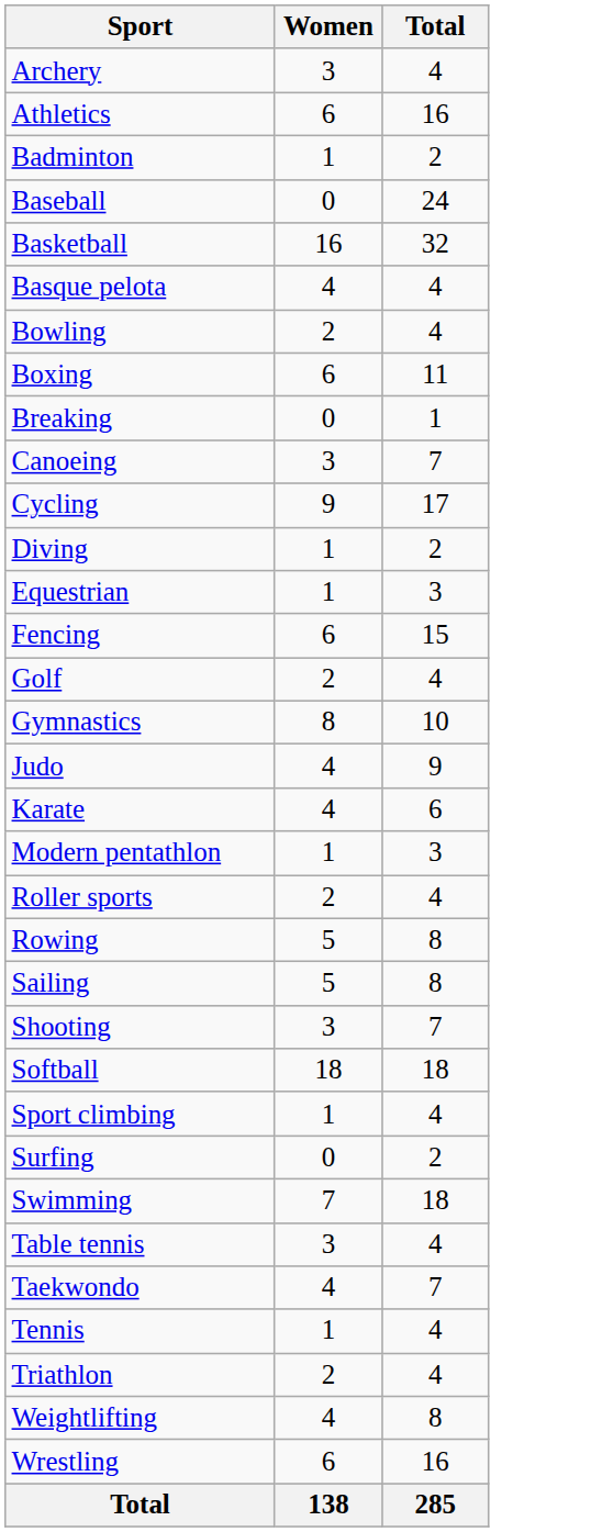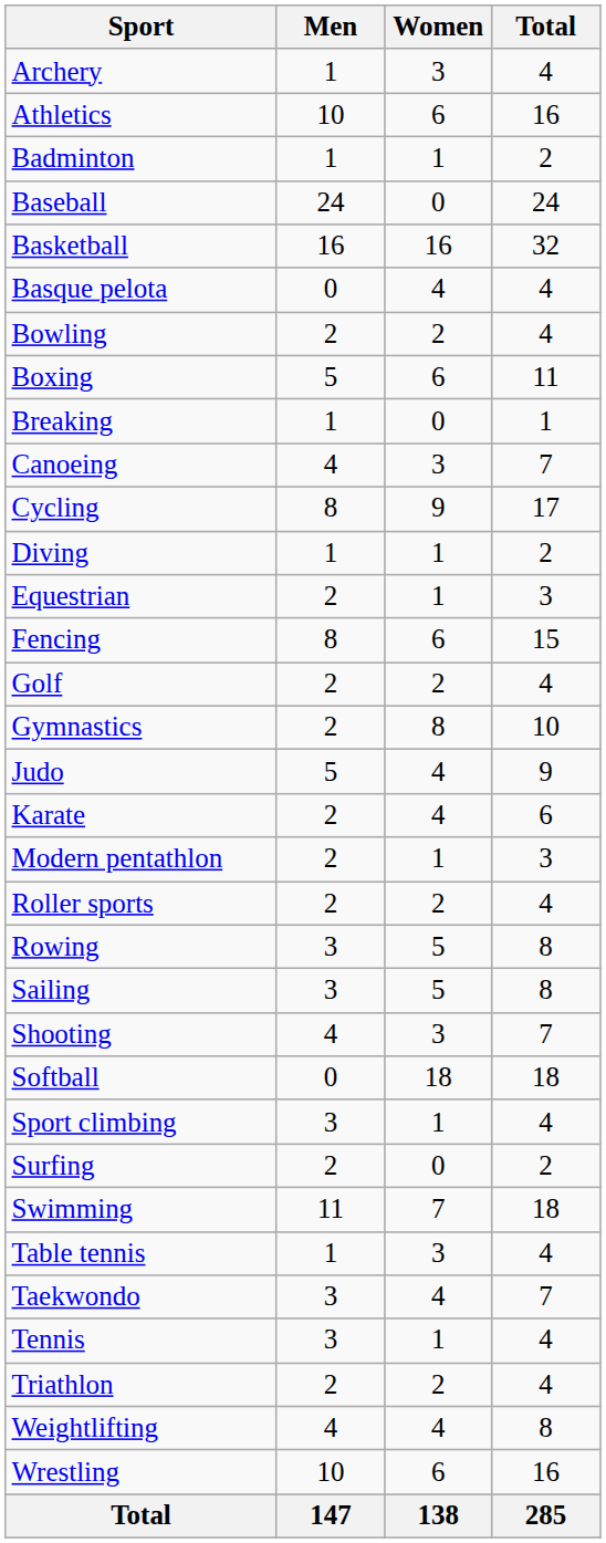+ column: Men | 1 | 10 | 1 | 24 | 16 | 0 | 2 | 5 | 1 | 4 | 8 | 1 | 2 | 8 | 2 | 2 | 5 | 2 | 2 | 2 | 3 | 3 | 4 | 0 | 3 | 2 | 11 | 1 | 3 | 3 | 2 | 4 | 10 | 147
